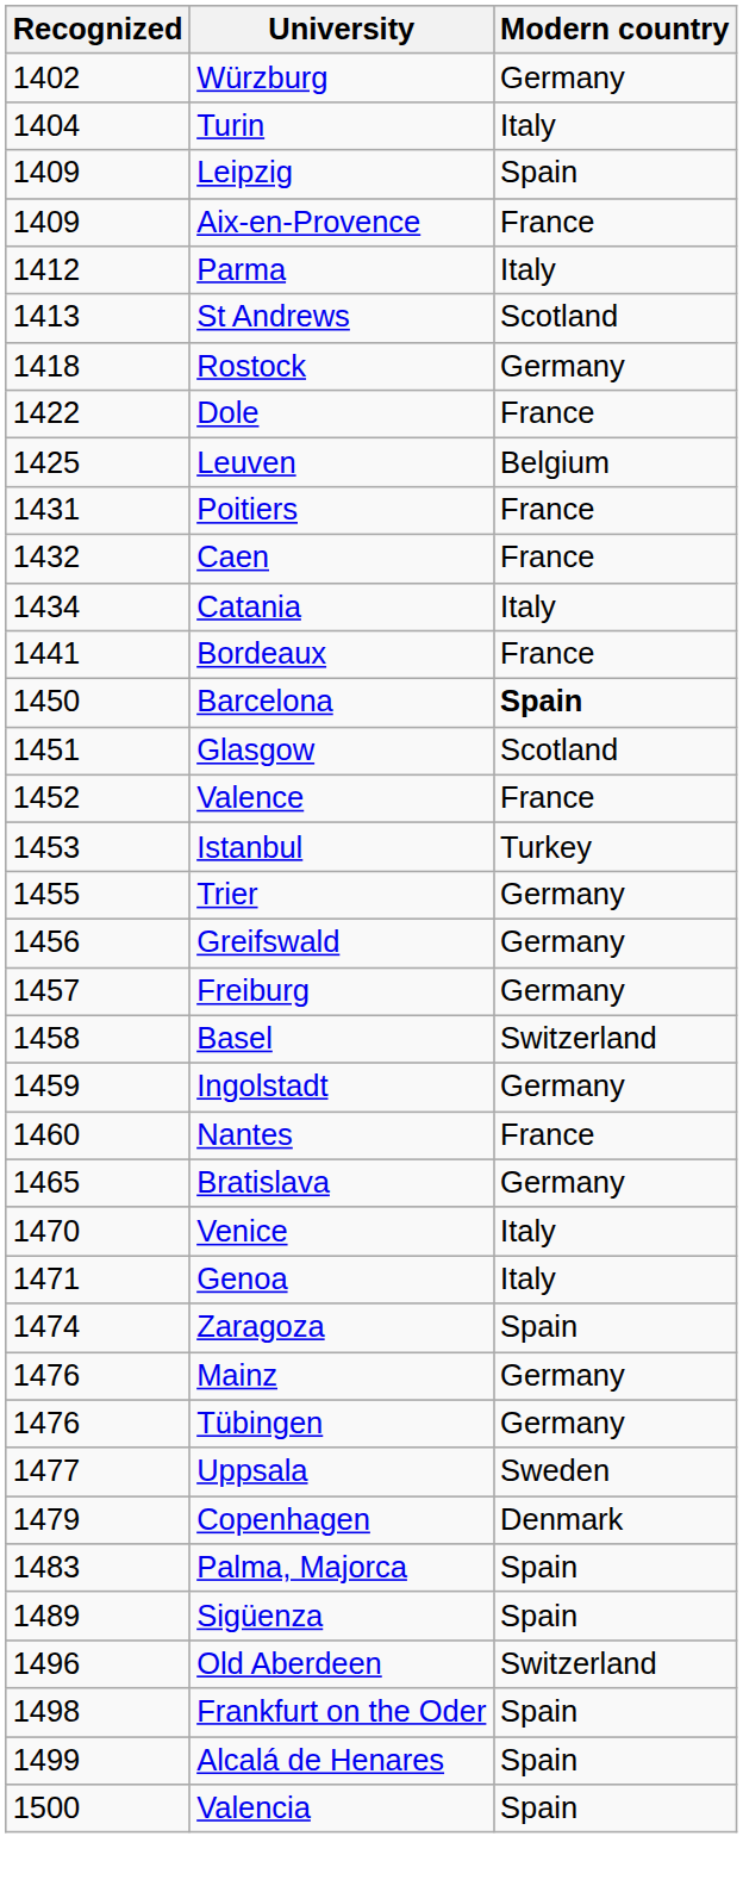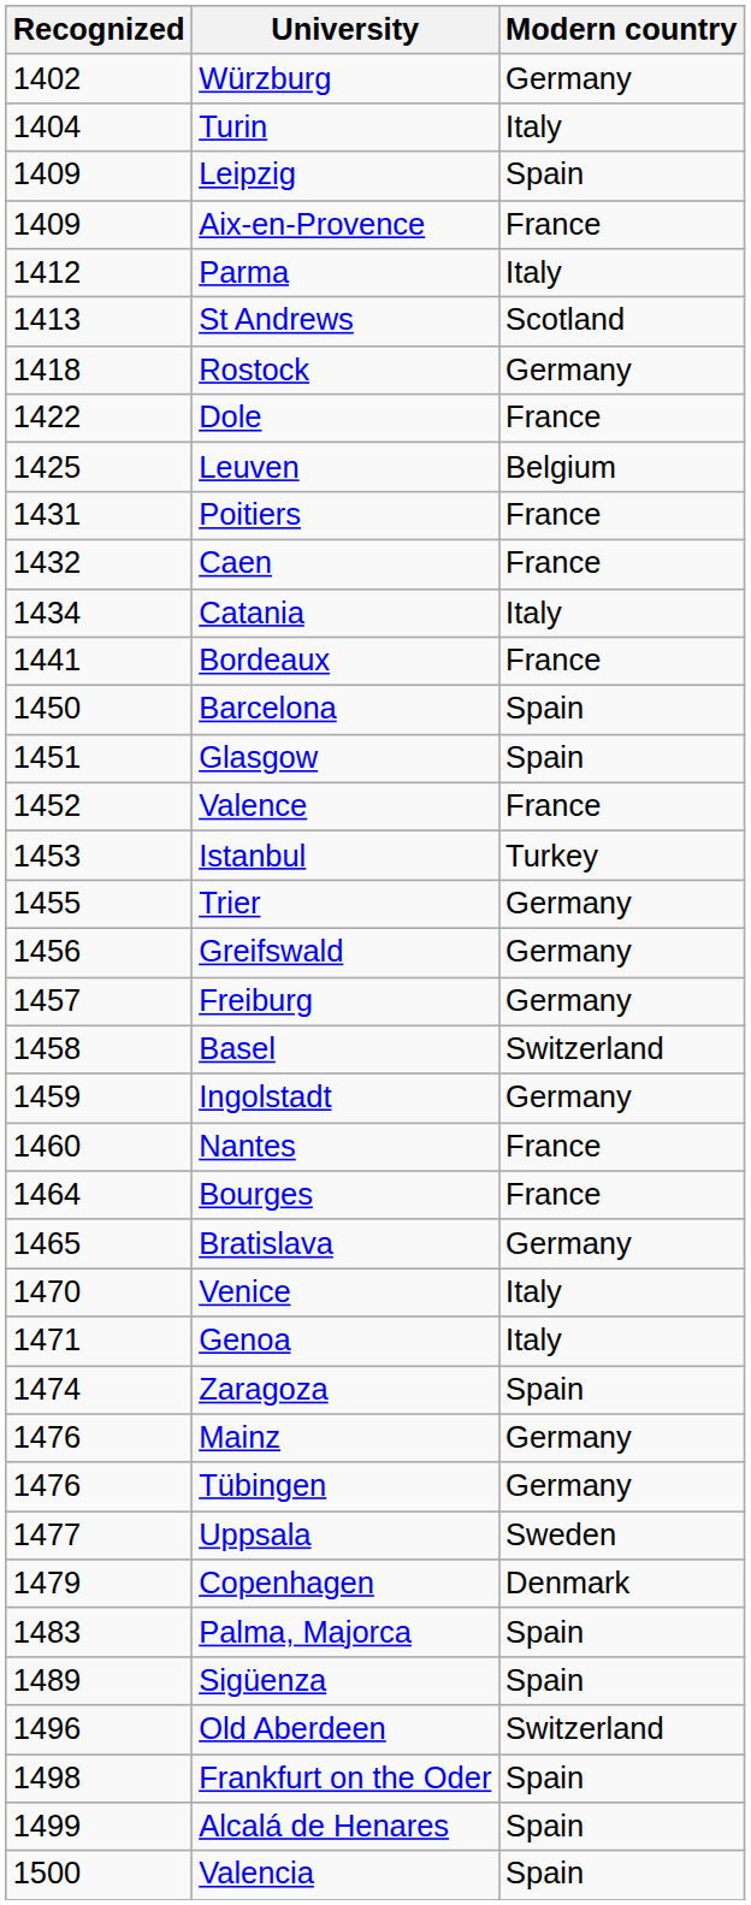Barcelona | Modern country: bold -> normal
Glasgow | Modern country: Scotland -> Spain
+ row: 1464 | Bourges | France
